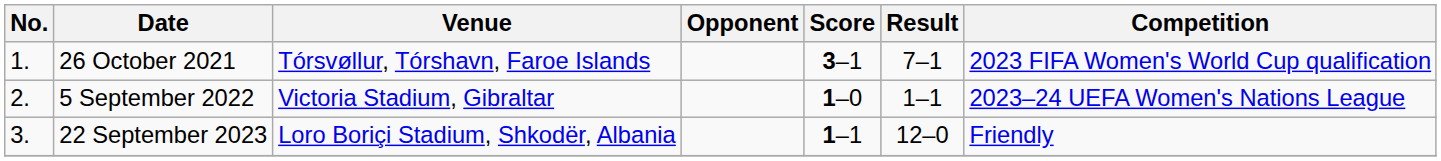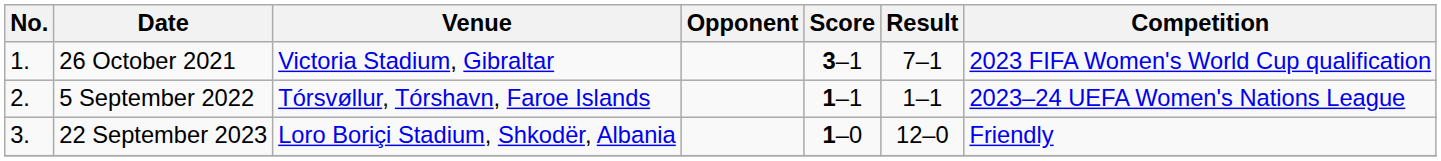26 October 2021 | Venue: Tórsvøllur, Tórshavn, Faroe Islands -> Victoria Stadium, Gibraltar
5 September 2022 | Venue: Victoria Stadium, Gibraltar -> Tórsvøllur, Tórshavn, Faroe Islands
5 September 2022 | Score: 1–0 -> 1–1
22 September 2023 | Score: 1–1 -> 1–0
